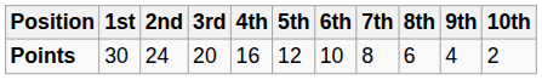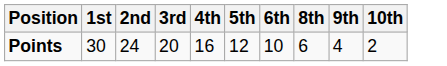- column: 7th | 8
